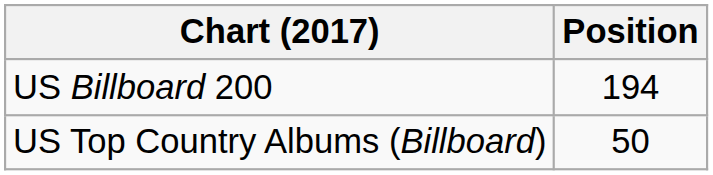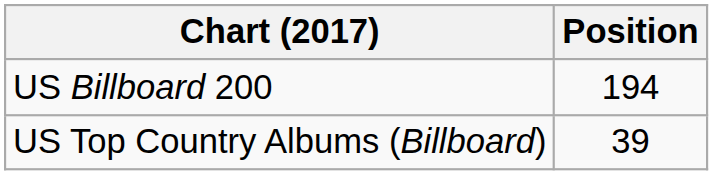US Top Country Albums (Billboard) | Position: 50 -> 39
